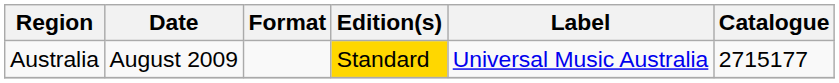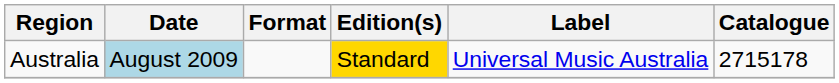Australia | Date: no background -> lightblue background
Australia | Catalogue: 2715177 -> 2715178
